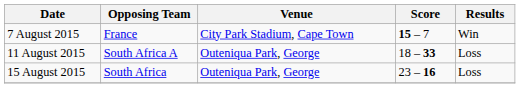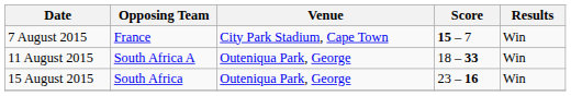11 August 2015 | Results: Loss -> Win
15 August 2015 | Results: Loss -> Win
